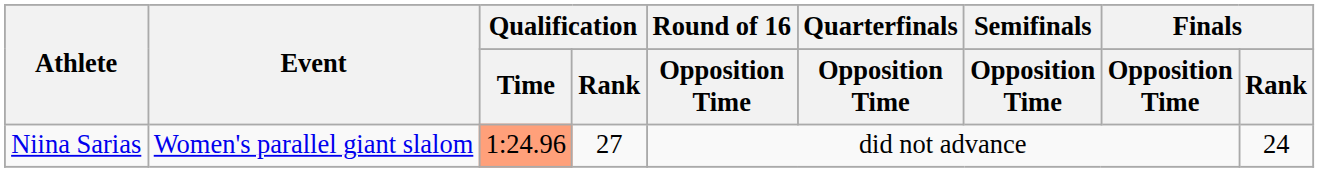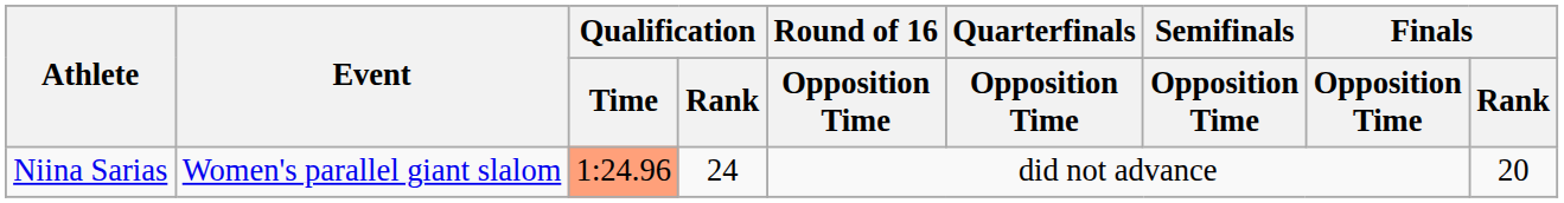Niina Sarias | Qualification / Rank: 27 -> 24
Niina Sarias | Finals / Rank: 24 -> 20
